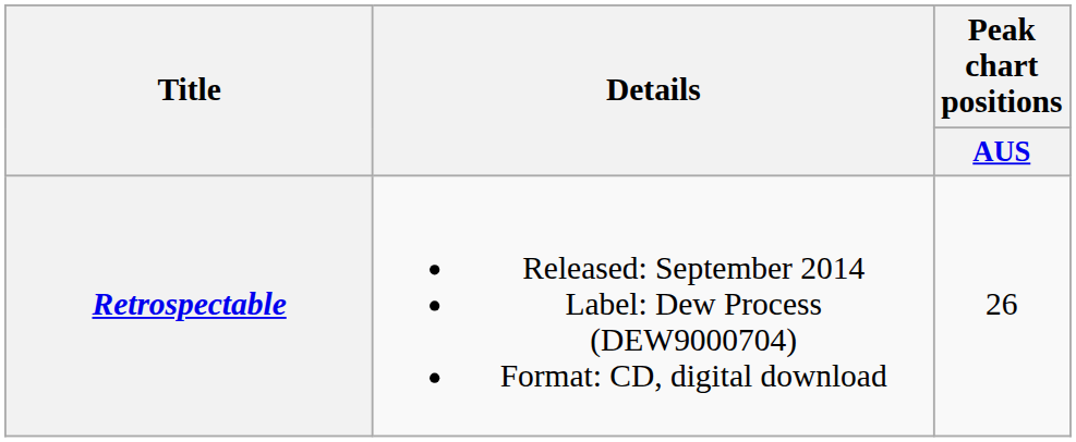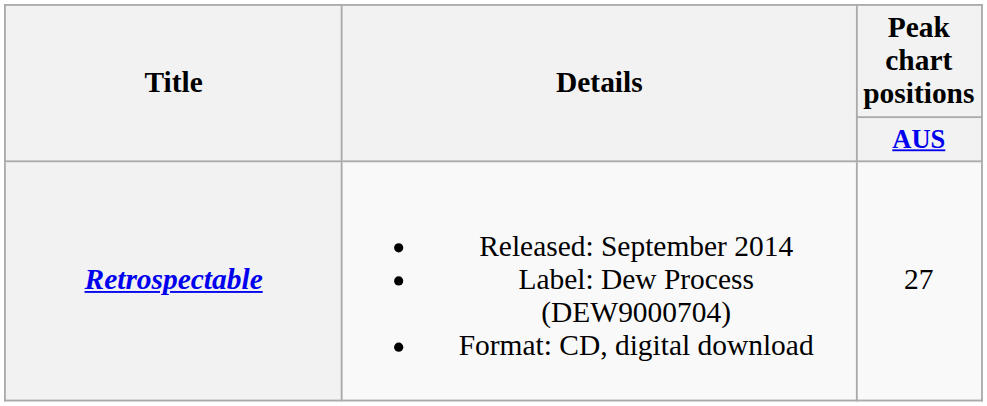Retrospectable | Peak chart positions / AUS: 26 -> 27
